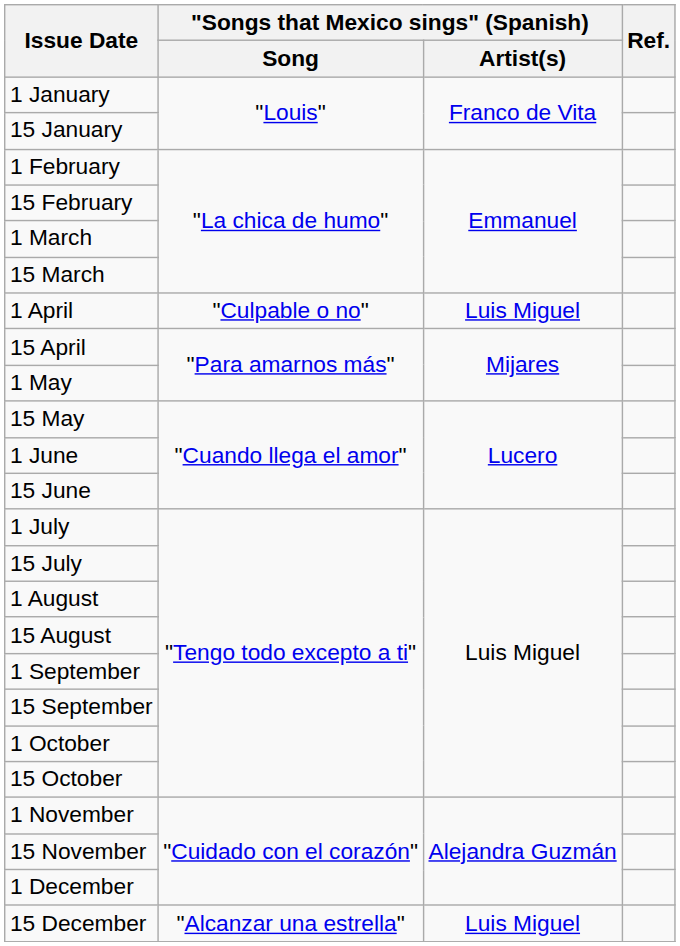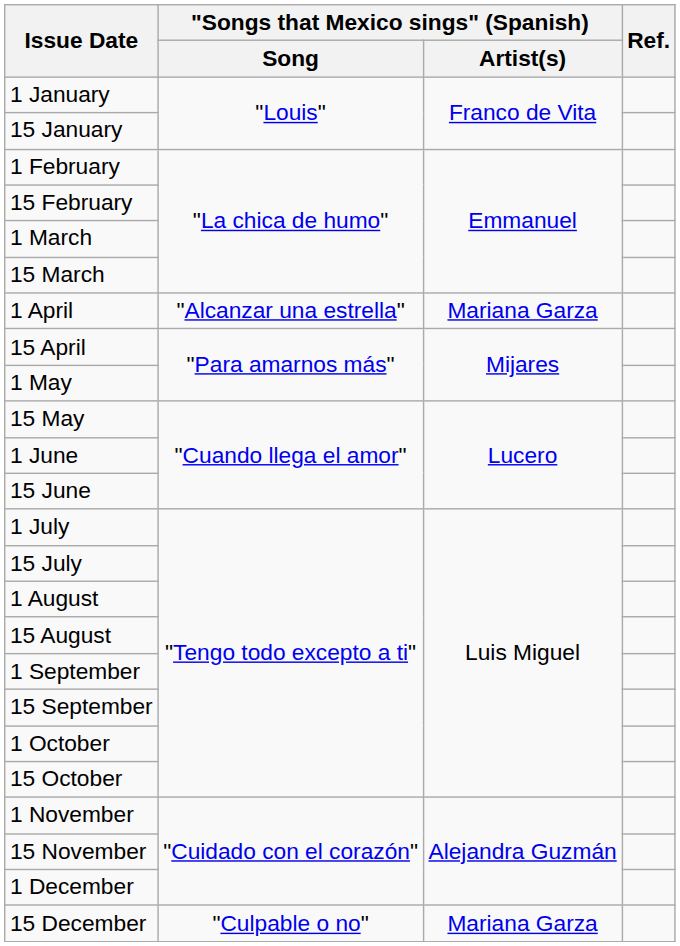1 April | "Songs that Mexico sings" (Spanish) / Song: "Culpable o no" -> "Alcanzar una estrella"
1 April | "Songs that Mexico sings" (Spanish) / Artist(s): Luis Miguel -> Mariana Garza
15 December | "Songs that Mexico sings" (Spanish) / Song: "Alcanzar una estrella" -> "Culpable o no"
15 December | "Songs that Mexico sings" (Spanish) / Artist(s): Luis Miguel -> Mariana Garza
